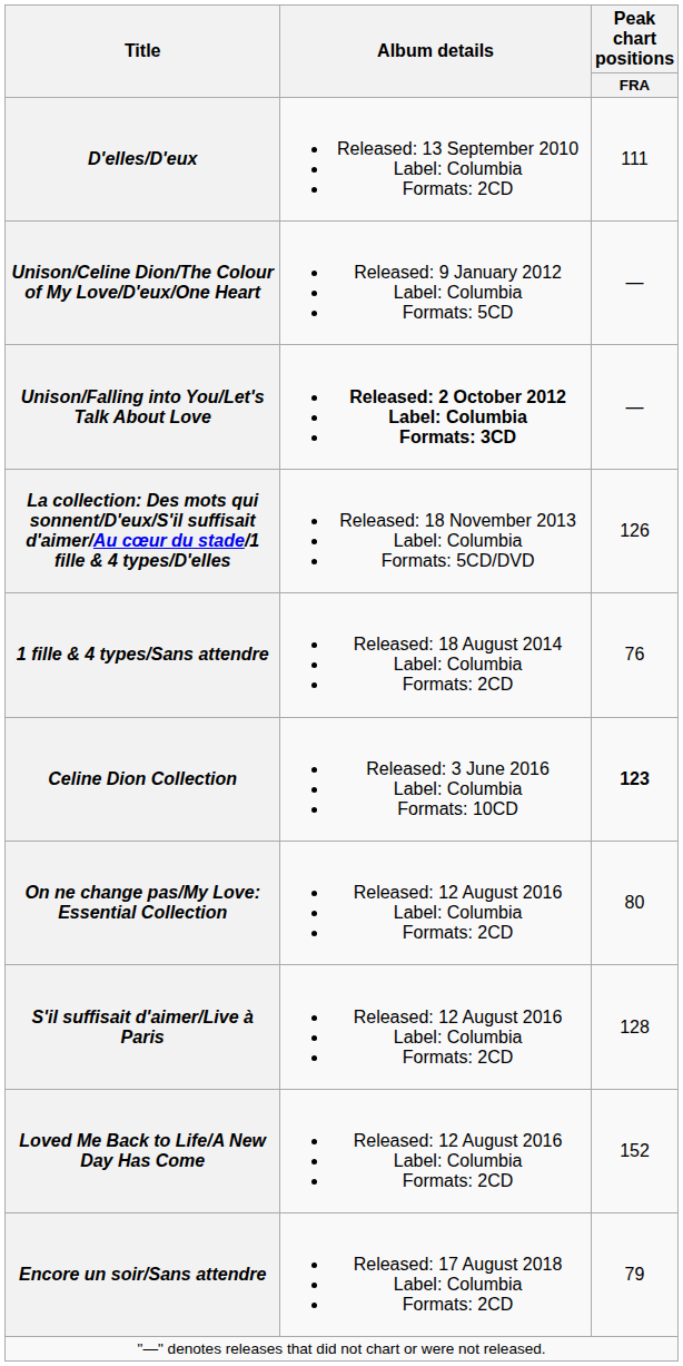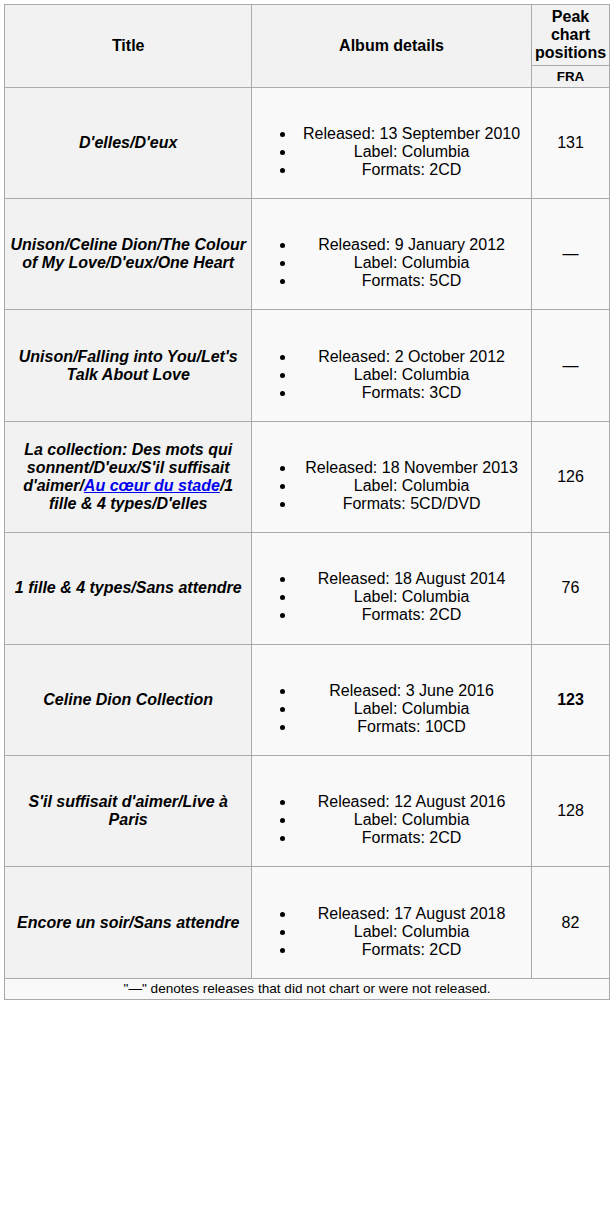D'elles/D'eux | Peak chart positions / FRA: 111 -> 131
Unison/Falling into You/Let's Talk About Love | Album details: bold -> normal
- row: On ne change pas/My Love: Essential Collection | Released: 12 August 2016 Label: Columbia Formats: 2CD | 80
- row: Loved Me Back to Life/A New Day Has Come | Released: 12 August 2016 Label: Columbia Formats: 2CD | 152
Encore un soir/Sans attendre | Peak chart positions / FRA: 79 -> 82
